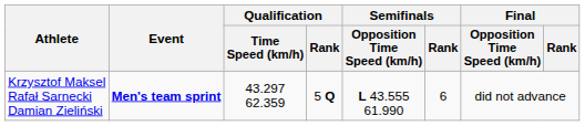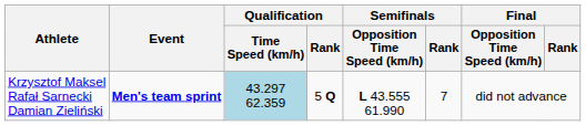Krzysztof Maksel Rafał Sarnecki Damian Zieliński | Qualification / Time Speed (km/h): no background -> lightblue background
Krzysztof Maksel Rafał Sarnecki Damian Zieliński | Semifinals / Rank: 6 -> 7
